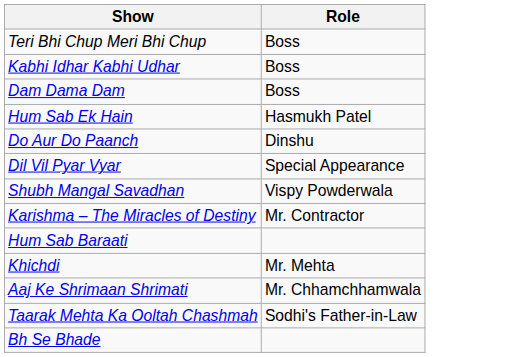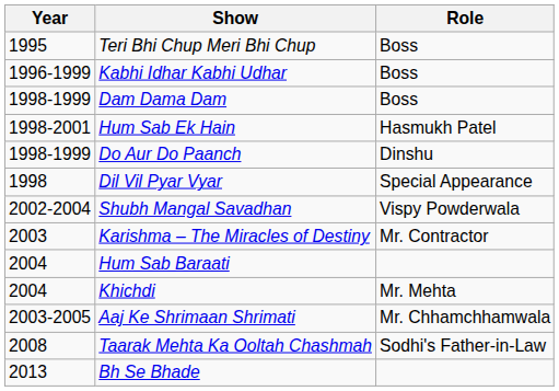+ column: Year | 1995 | 1996-1999 | 1998-1999 | 1998-2001 | 1998-1999 | 1998 | 2002-2004 | 2003 | 2004 | 2004 | 2003-2005 | 2008 | 2013
